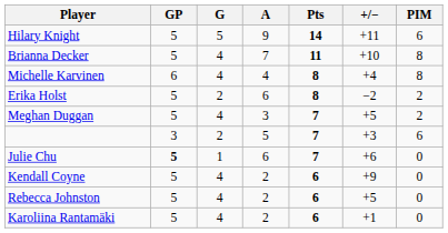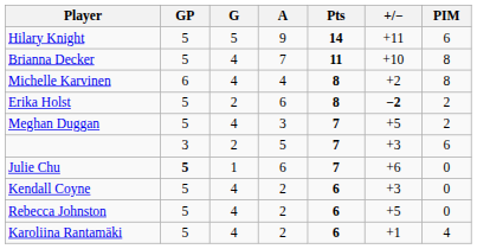Michelle Karvinen | +/−: +4 -> +2
Erika Holst | +/−: normal -> bold
Kendall Coyne | +/−: +9 -> +3
Karoliina Rantamäki | PIM: 0 -> 4
